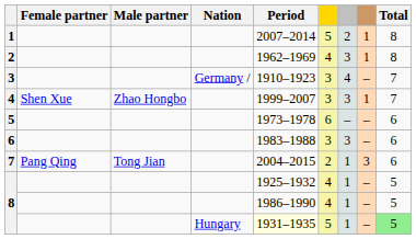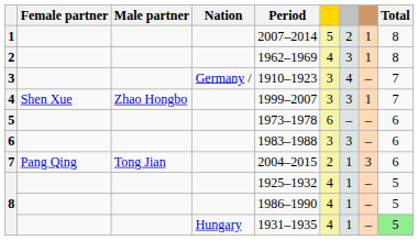8 / Hungary | Period: lightyellow background -> no background
8 / Hungary | column 6: 5 -> 4
